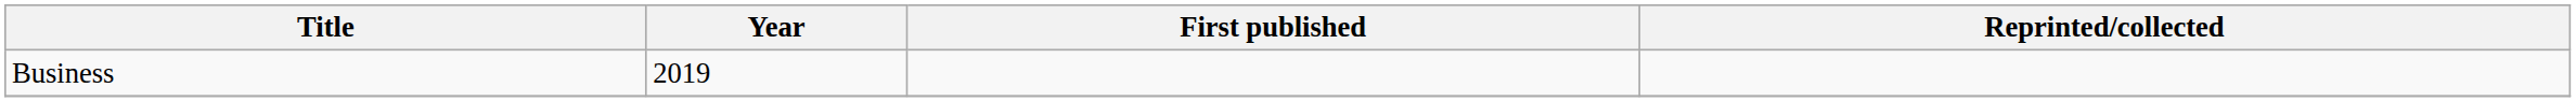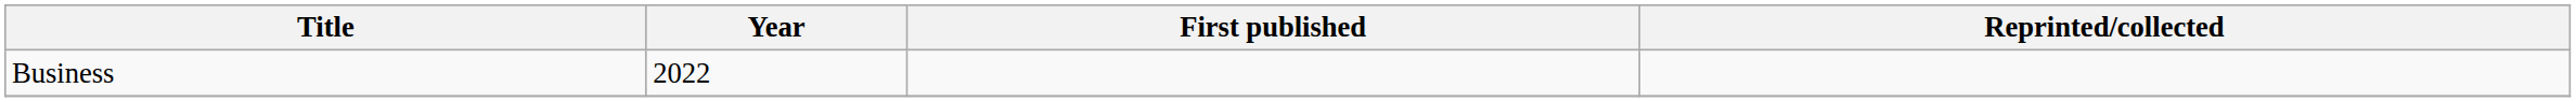Business | Year: 2019 -> 2022
